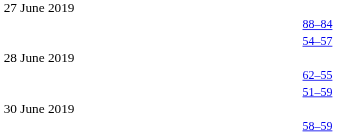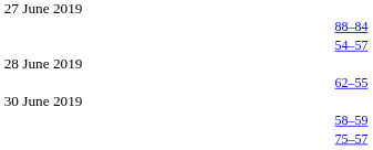- row: 51–59
+ row: 75–57
